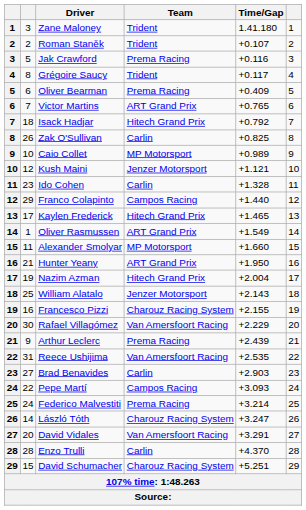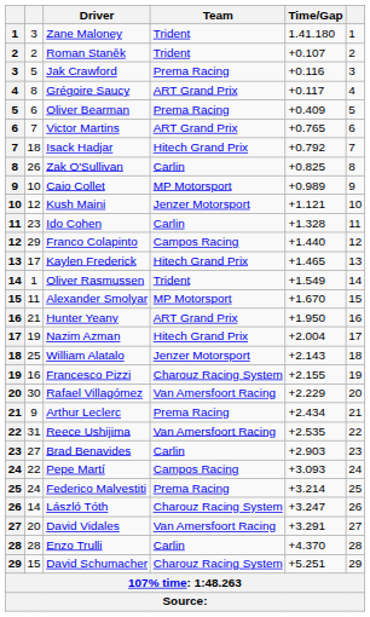Grégoire Saucy | Team: Trident -> ART Grand Prix
Oliver Rasmussen | Team: ART Grand Prix -> Trident
Alexander Smolyar | Time/Gap: +1.660 -> +1.670
Arthur Leclerc | Time/Gap: +2.439 -> +2.434
